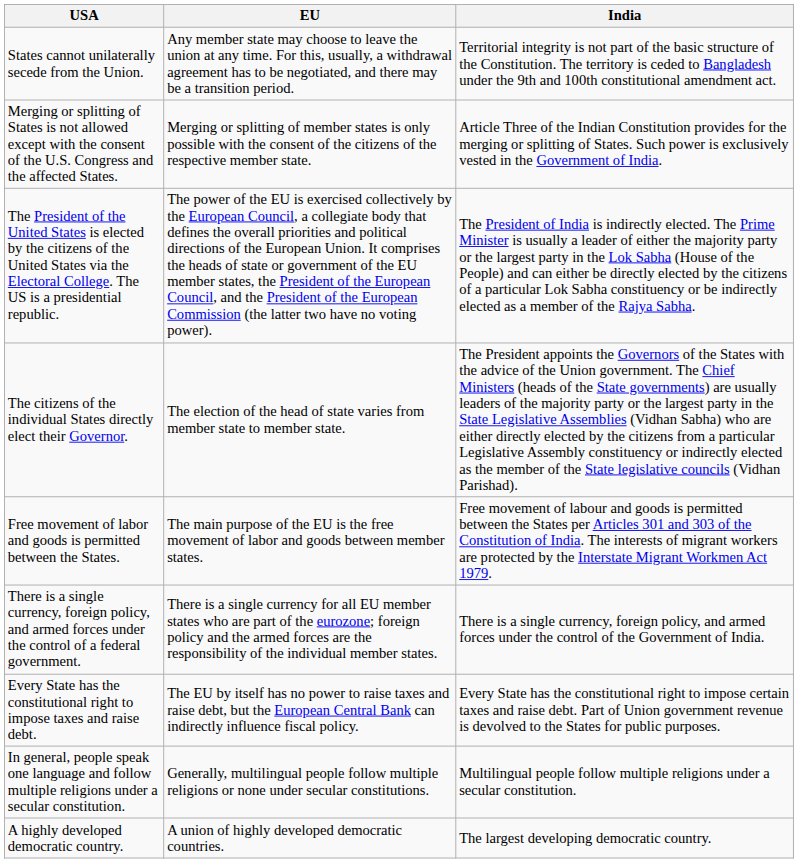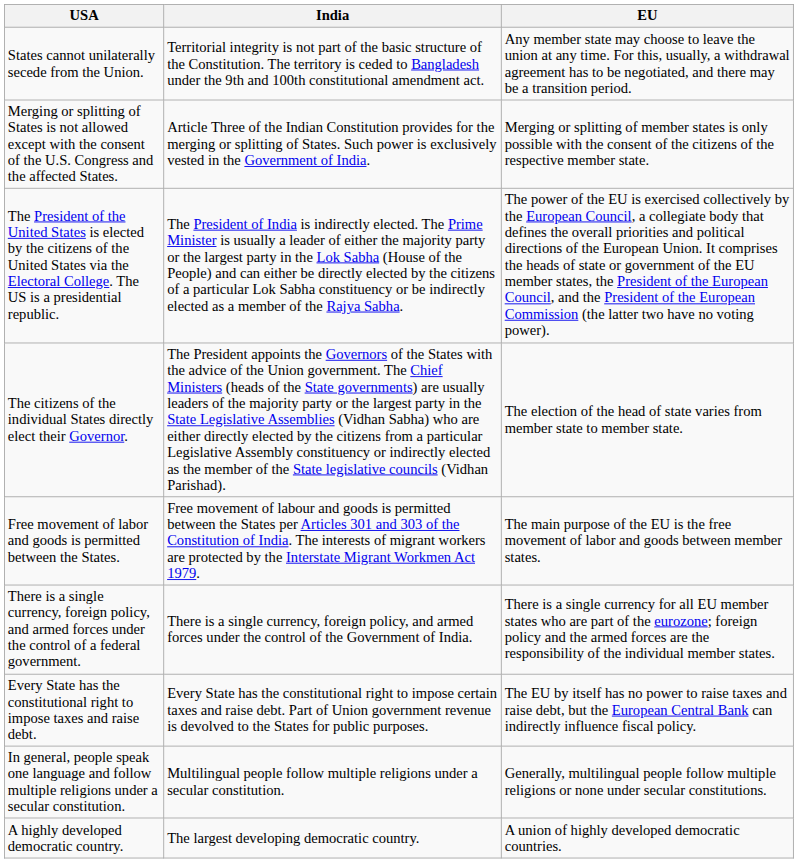columns swapped: EU <-> India
